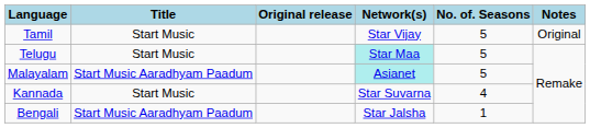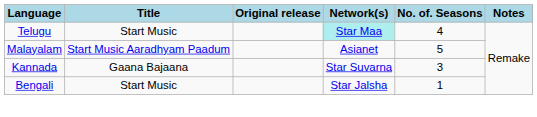- row: Tamil | Start Music | Star Vijay | 5 | Original
Telugu | No. of. Seasons: 5 -> 4
Malayalam | Network(s): paleturquoise background -> no background
Kannada | Title: Start Music -> Gaana Bajaana
Kannada | No. of. Seasons: 4 -> 3
Bengali | Title: Start Music Aaradhyam Paadum -> Start Music
